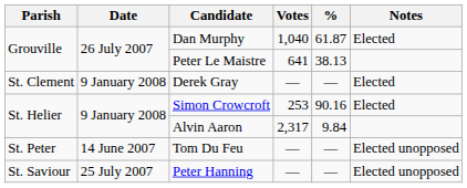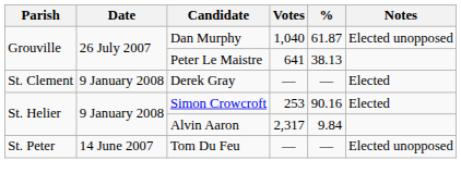Dan Murphy | Notes: Elected -> Elected unopposed
- row: St. Saviour | 25 July 2007 | Peter Hanning | — | — | Elected unopposed
